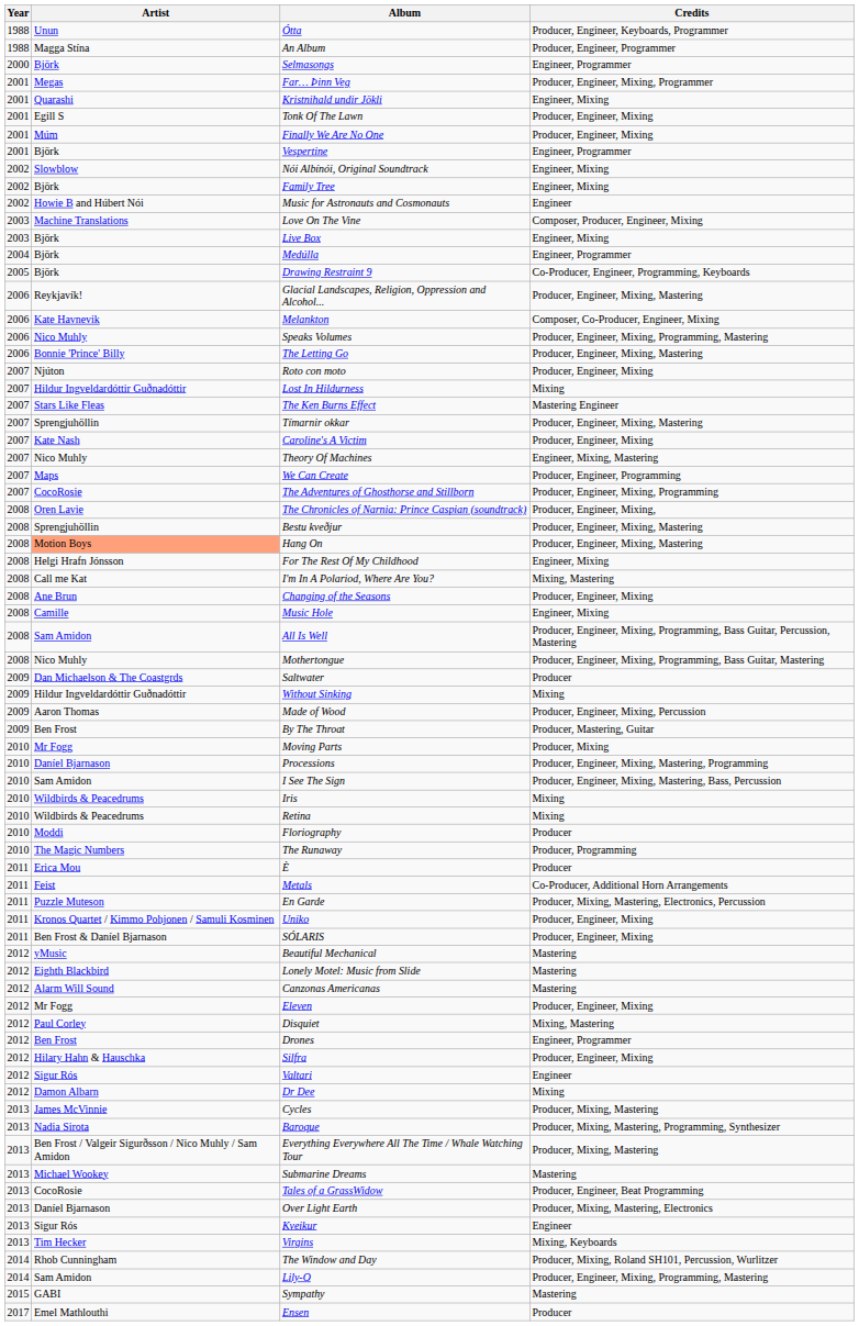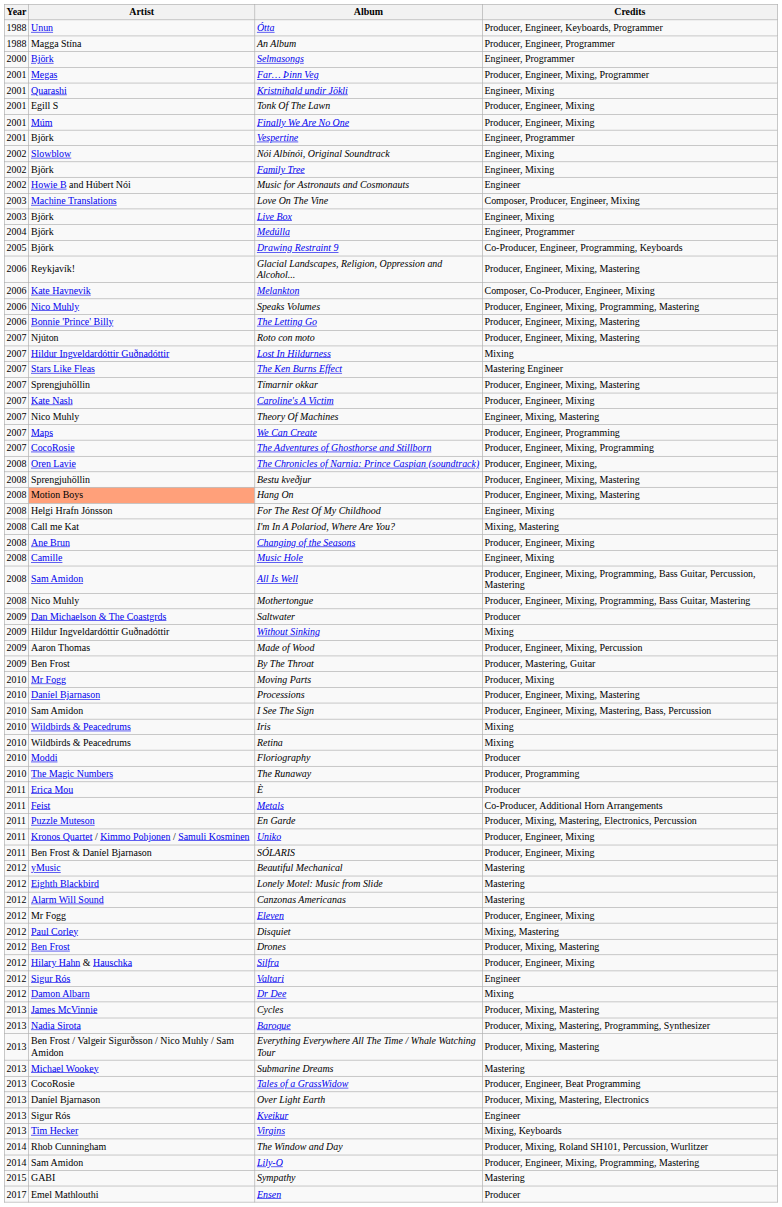Roto con moto | Credits: Producer, Engineer, Mixing -> Producer, Engineer, Mixing, Mastering
Processions | Credits: Producer, Engineer, Mixing, Mastering, Programming -> Producer, Engineer, Mixing, Mastering
Drones | Credits: Engineer, Programmer -> Producer, Mixing, Mastering
